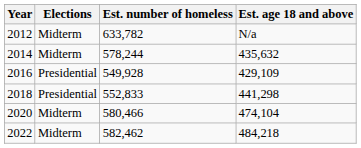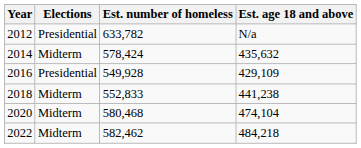2012 | Elections: Midterm -> Presidential
2014 | Est. number of homeless: 578,244 -> 578,424
2018 | Elections: Presidential -> Midterm
2018 | Est. age 18 and above: 441,298 -> 441,238
2020 | Est. number of homeless: 580,466 -> 580,468
